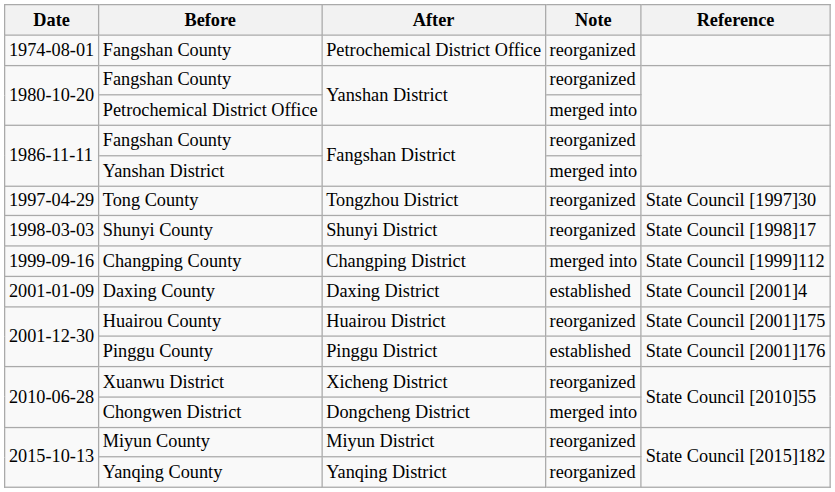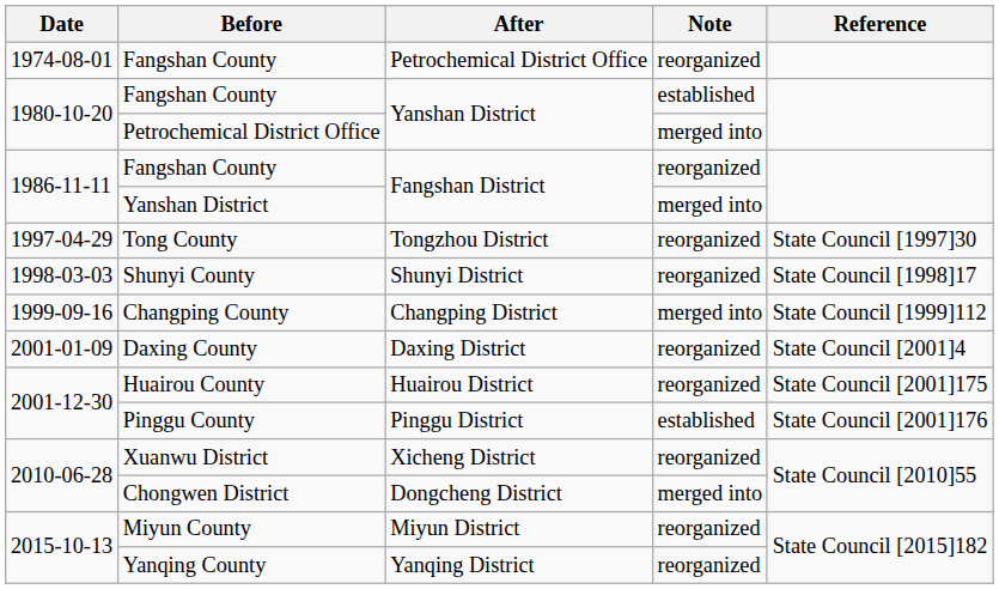Fangshan County / Yanshan District | Note: reorganized -> established
Daxing County | Note: established -> reorganized
